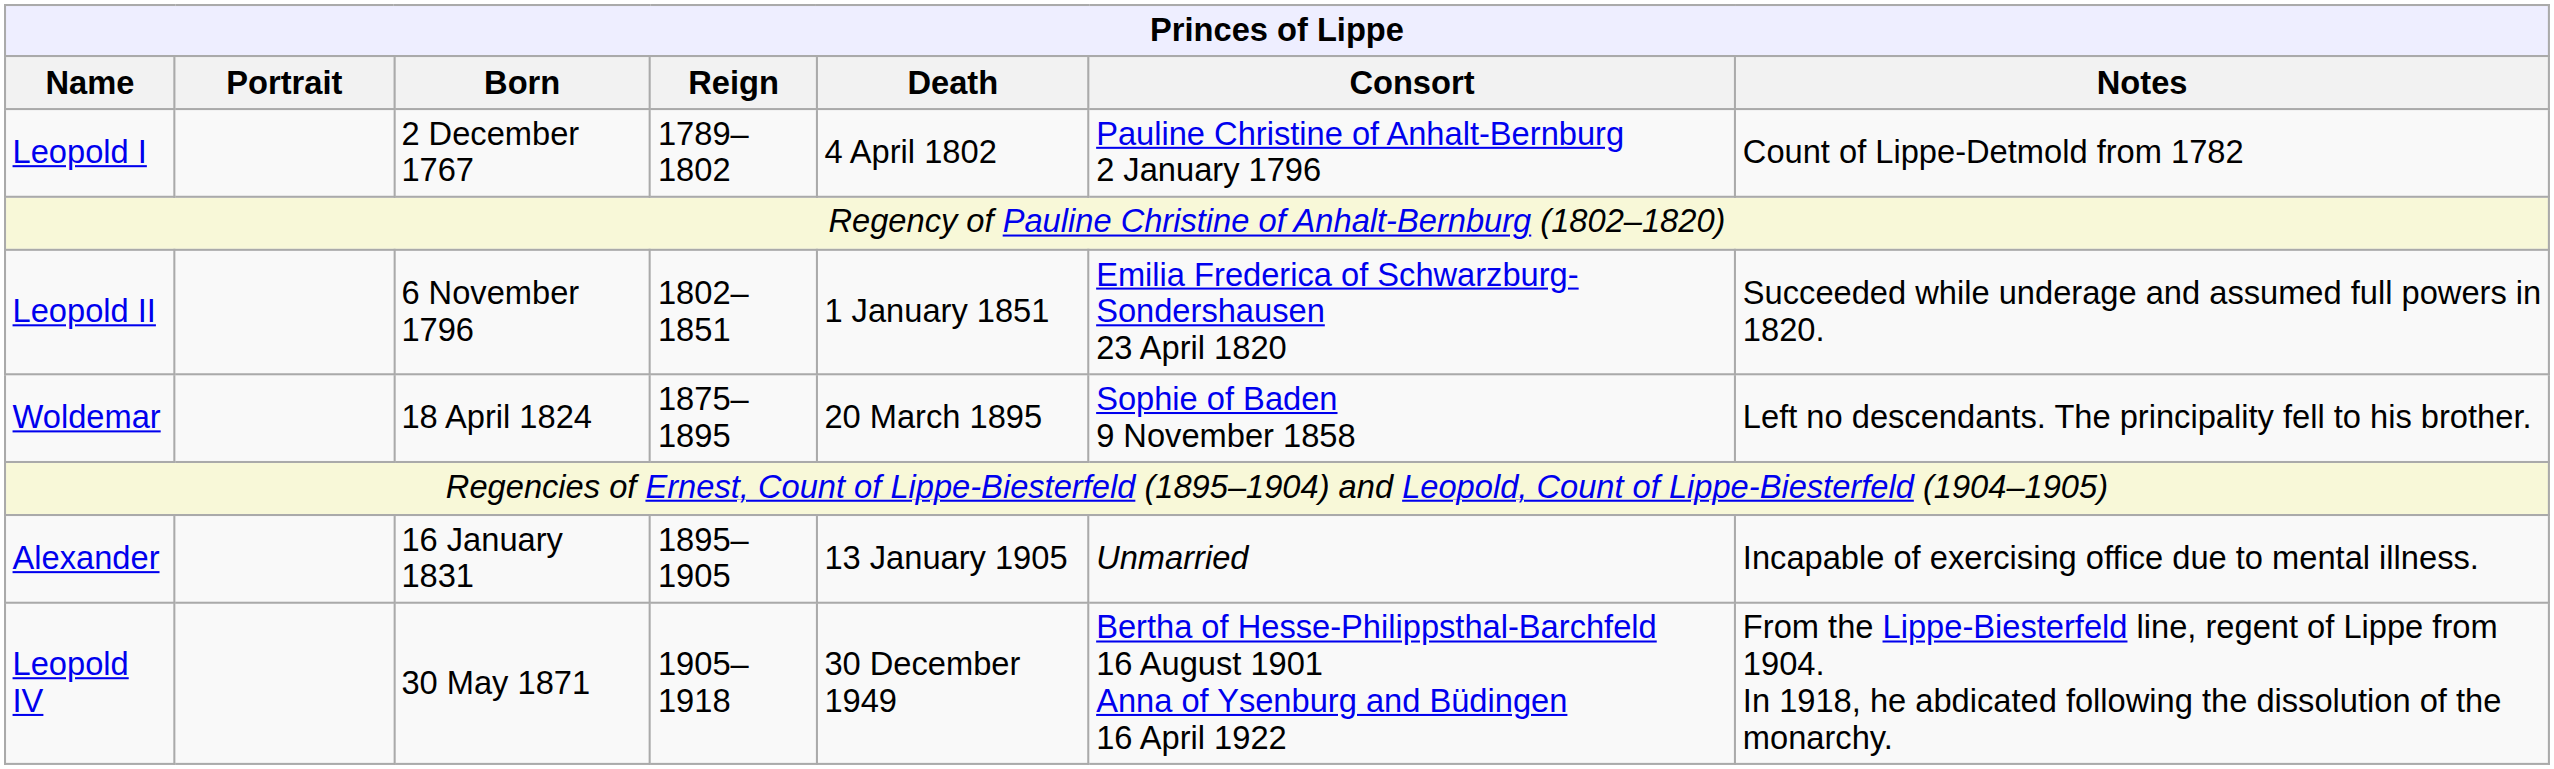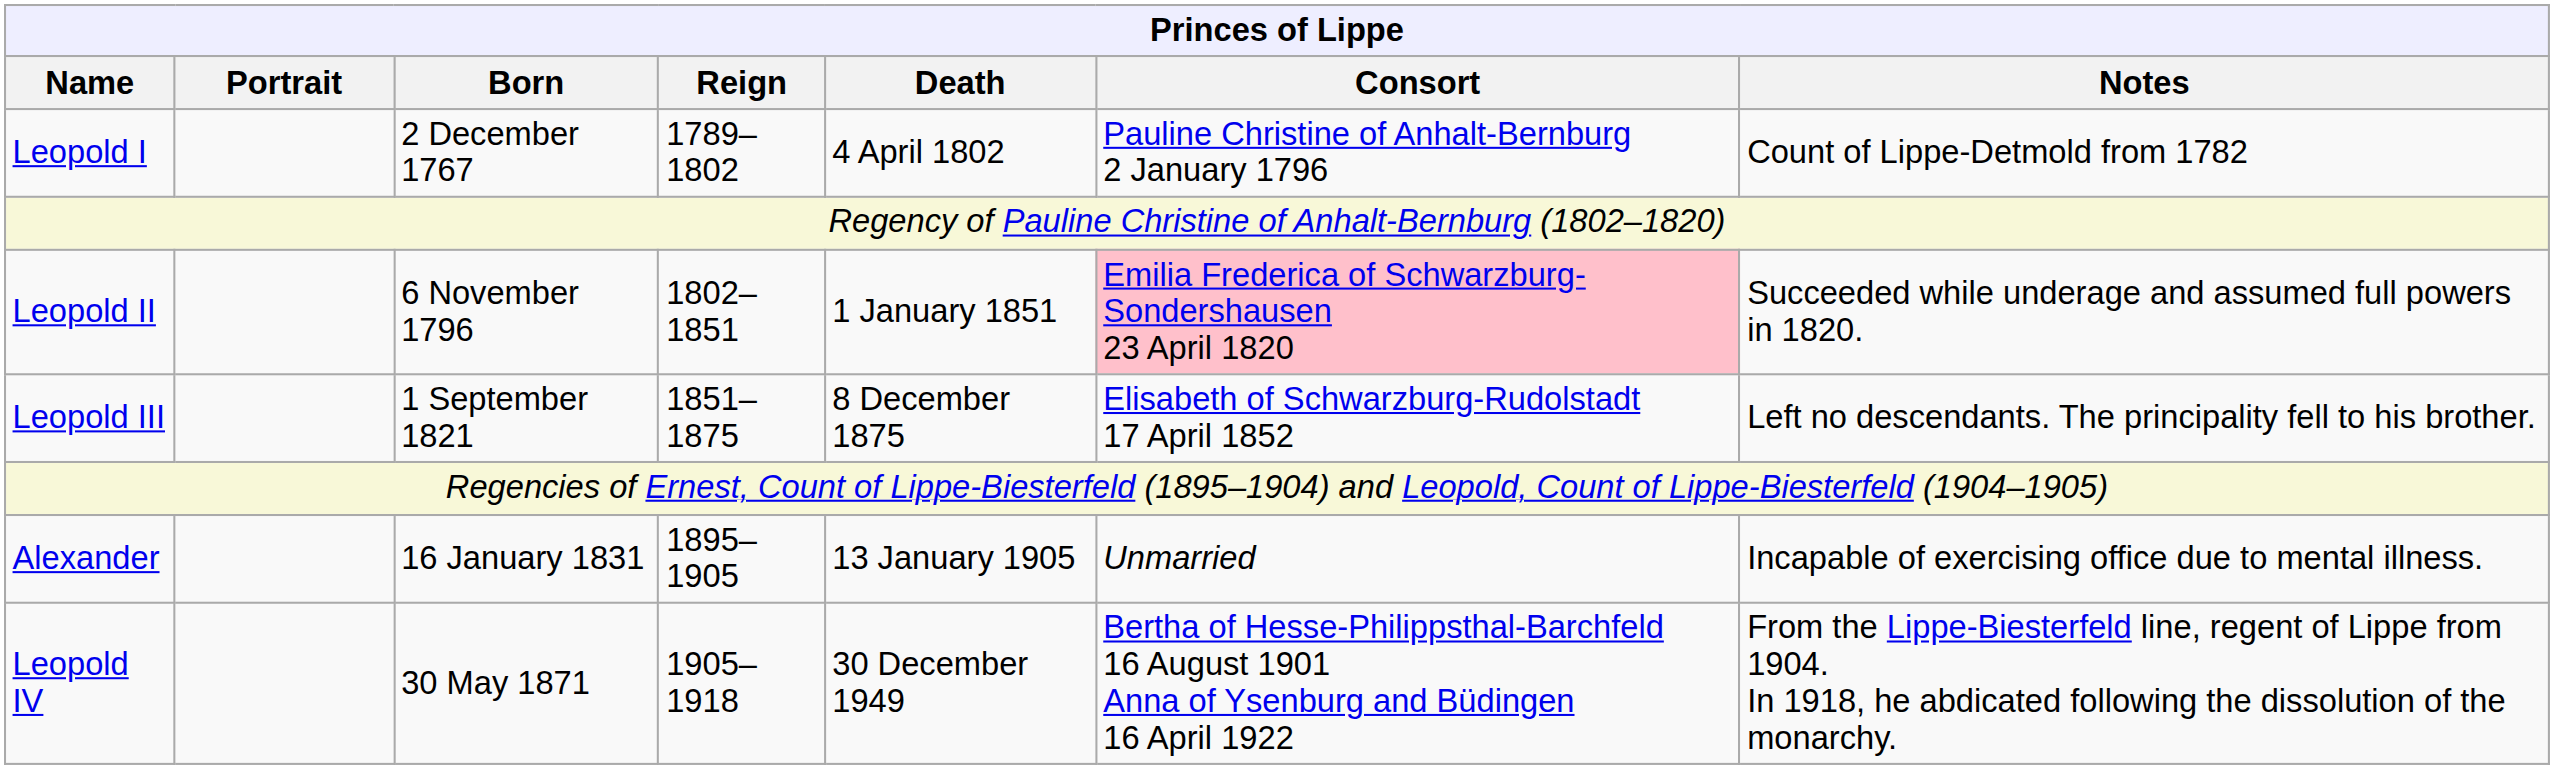Leopold II | Consort: no background -> pink background
+ row: Leopold III | 1 September 1821 | 1851–1875 | 8 December 1875 | Elisabeth of Schwarzburg-Rudolstadt 17 April 1852 | Left no descendants. The principality fell to his brother.
- row: Woldemar | 18 April 1824 | 1875–1895 | 20 March 1895 | Sophie of Baden 9 November 1858 | Left no descendants. The principality fell to his brother.
